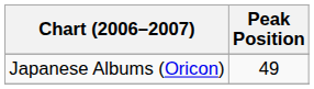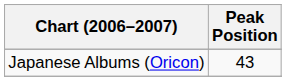Japanese Albums (Oricon) | Peak Position: 49 -> 43
